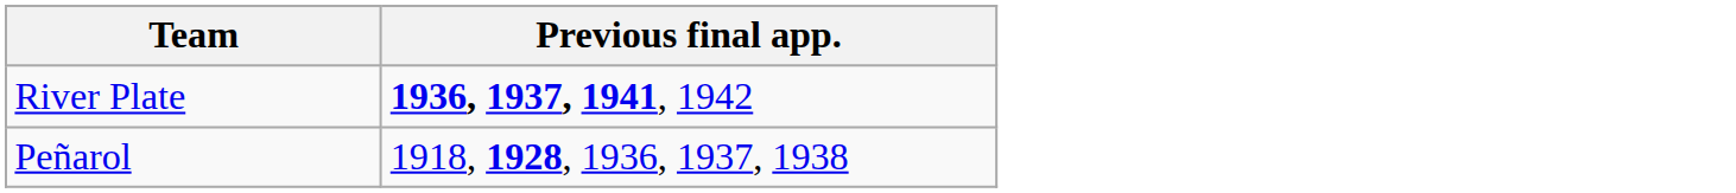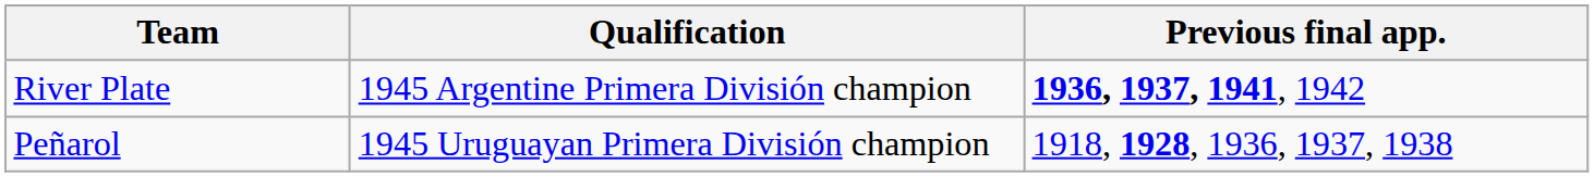+ column: Qualification | 1945 Argentine Primera División champion | 1945 Uruguayan Primera División champion
